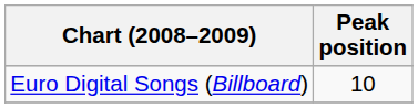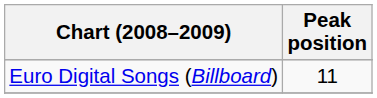Euro Digital Songs (Billboard) | Peak position: 10 -> 11
